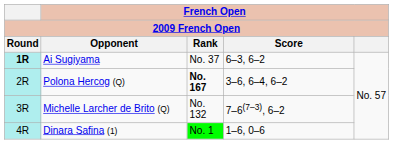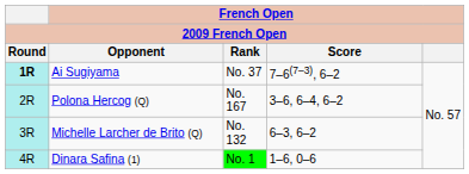Ai Sugiyama | French Open / Score: 6–3, 6–2 -> 7–6(7–3), 6–2
Polona Hercog (Q) | French Open / Rank: bold -> normal
Michelle Larcher de Brito (Q) | French Open / Score: 7–6(7–3), 6–2 -> 6–3, 6–2
